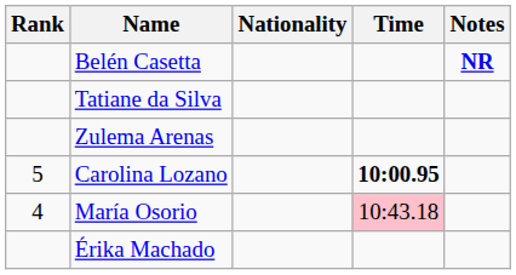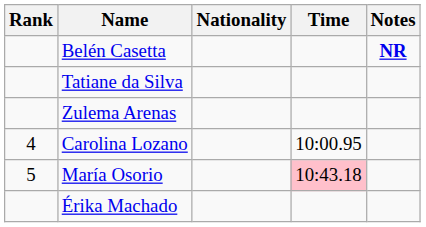Carolina Lozano | Rank: 5 -> 4
Carolina Lozano | Time: bold -> normal
María Osorio | Rank: 4 -> 5
